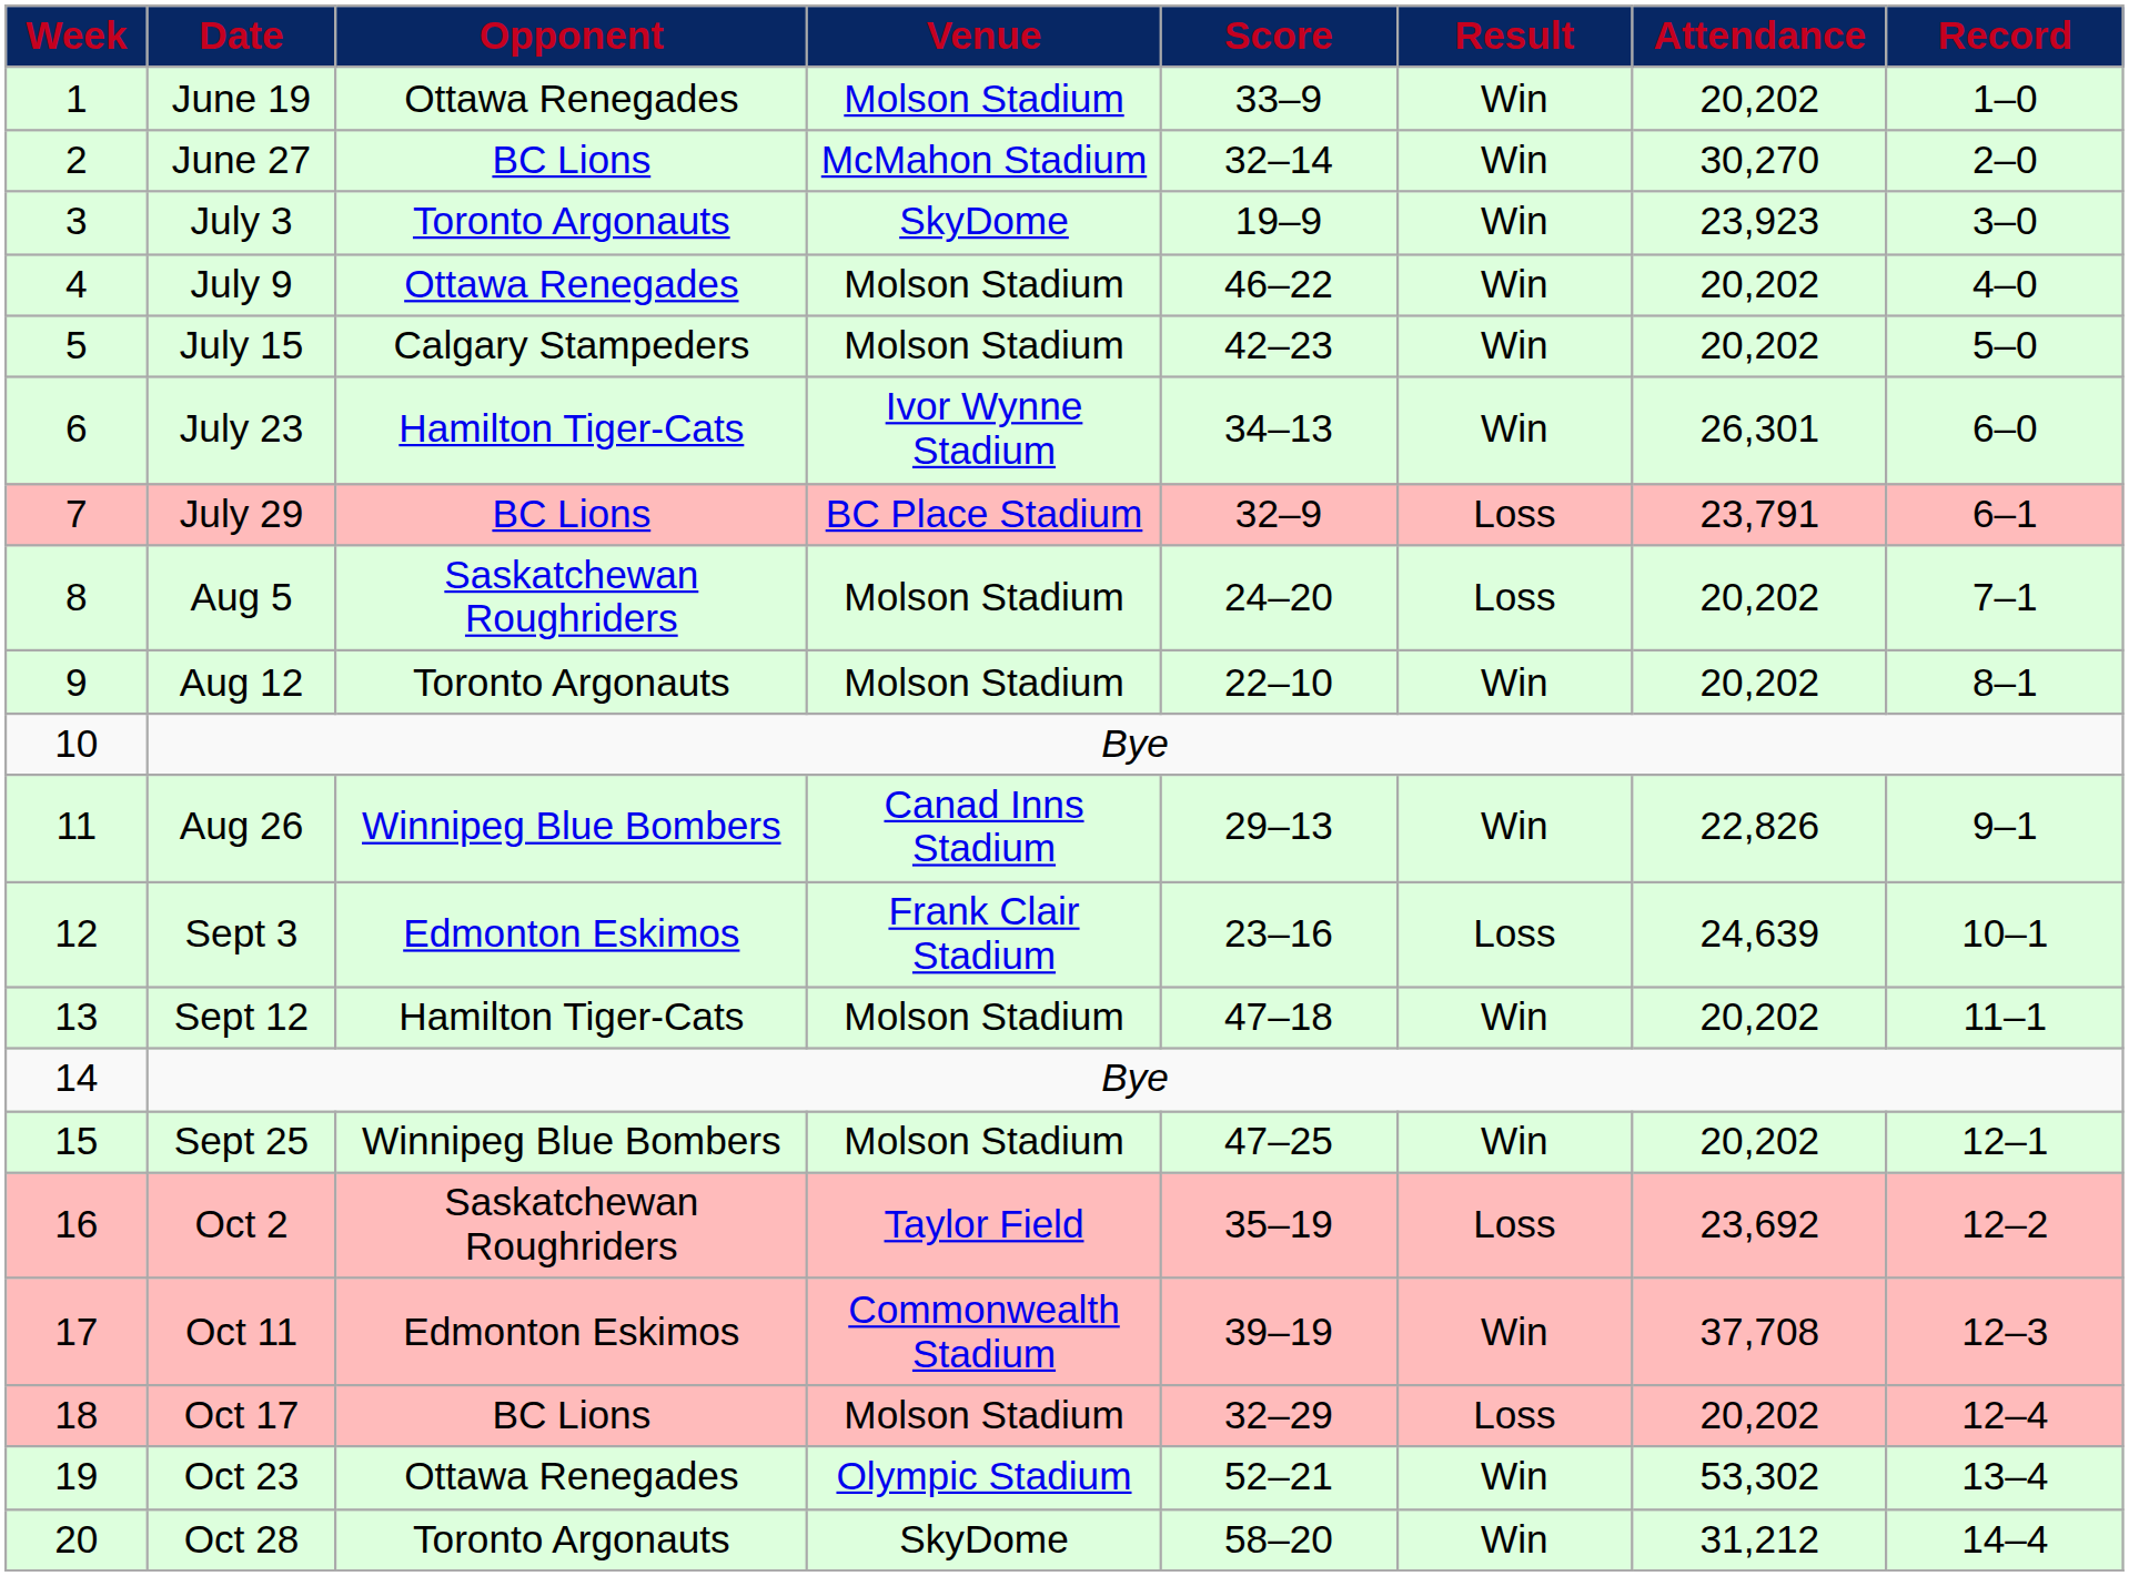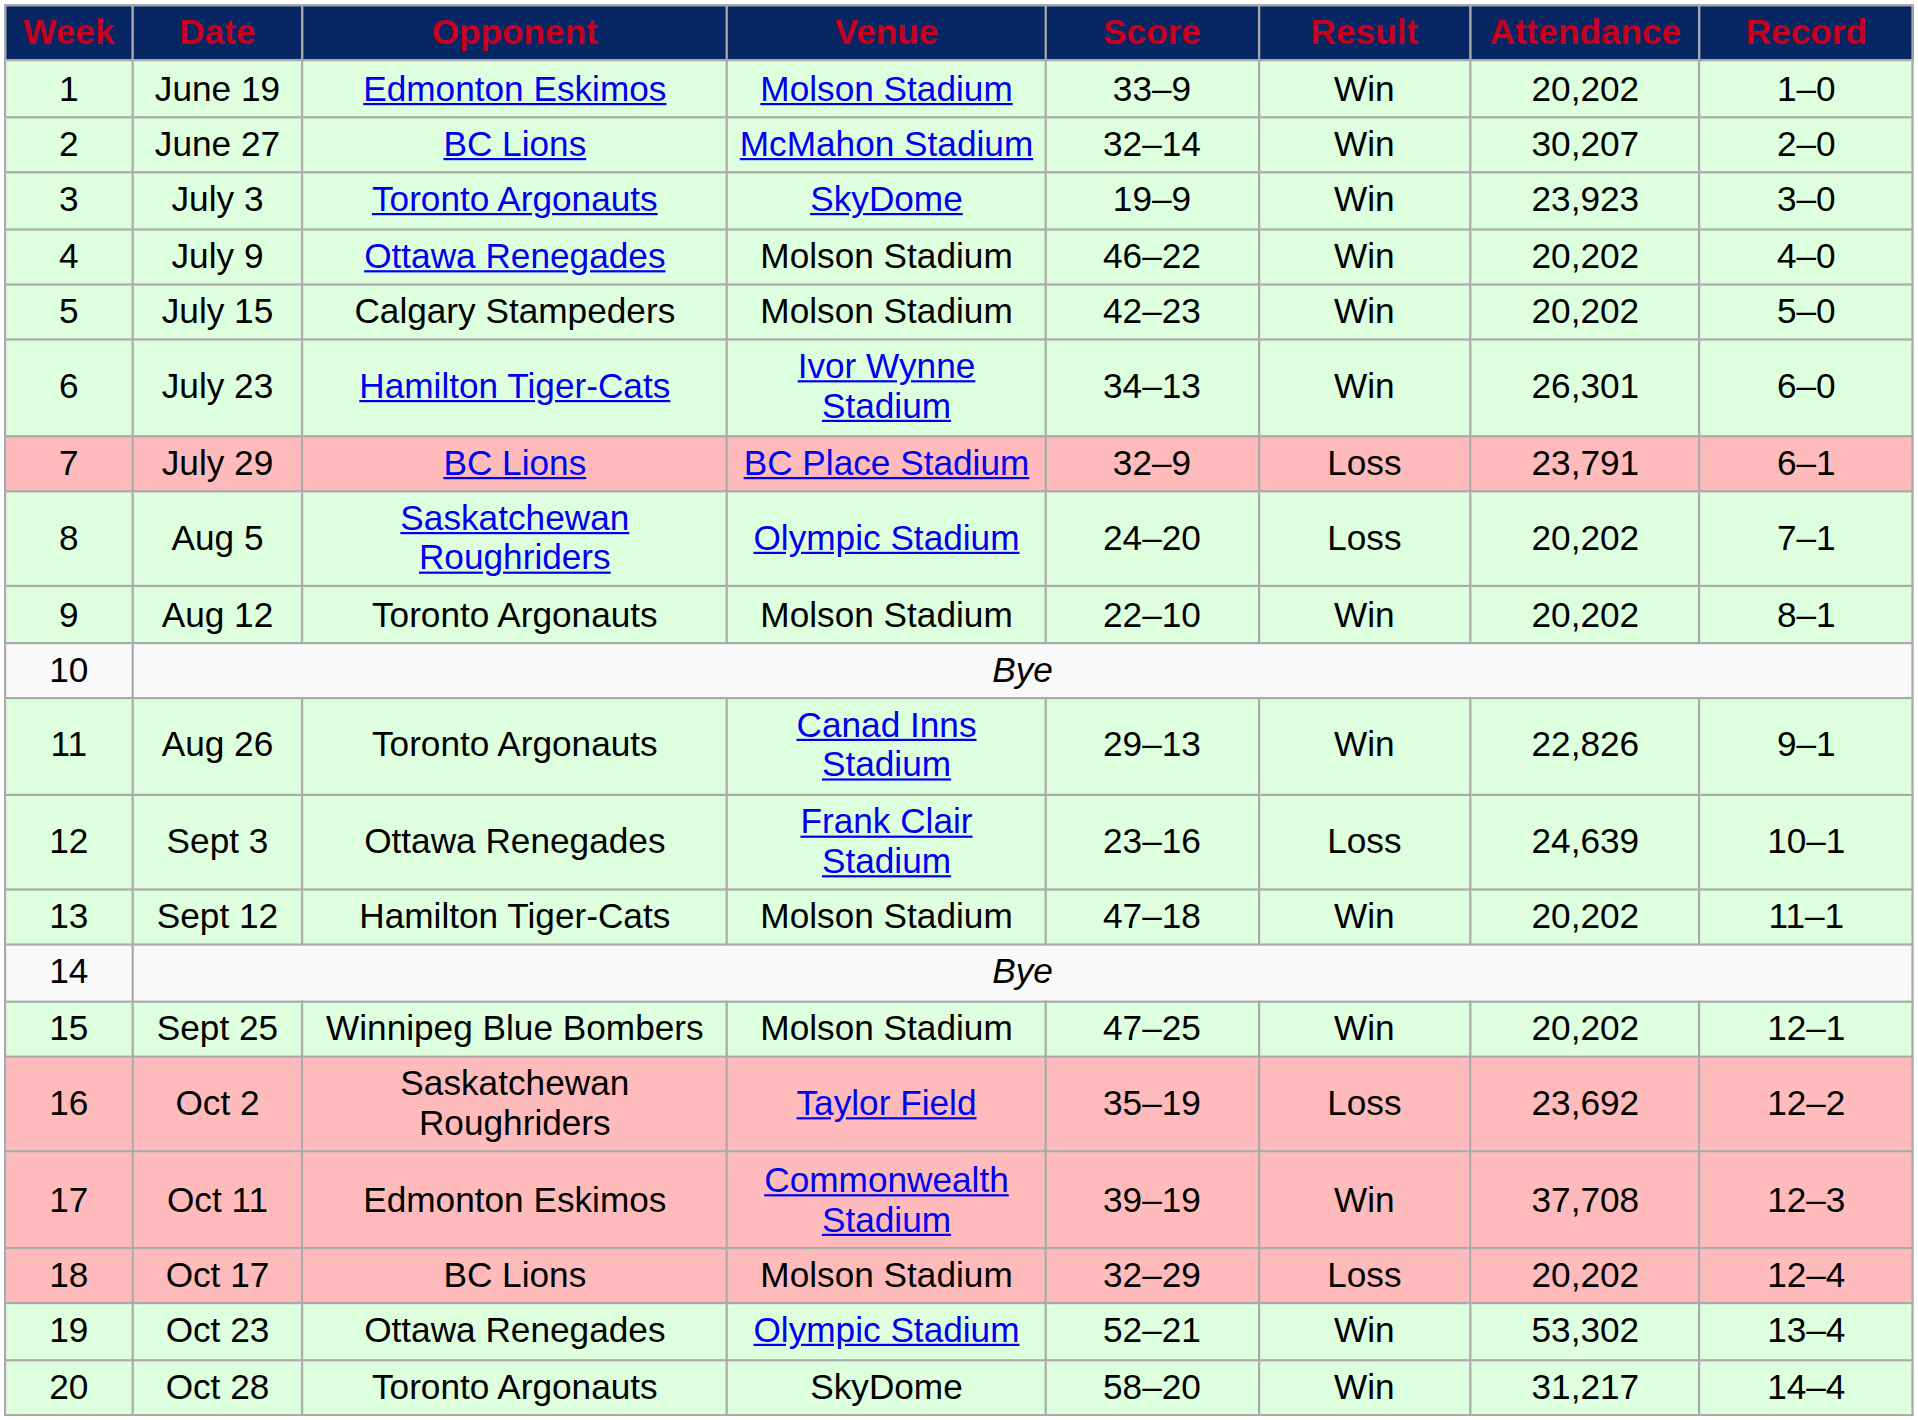June 19 | Opponent: Ottawa Renegades -> Edmonton Eskimos
June 27 | Attendance: 30,270 -> 30,207
Aug 5 | Venue: Molson Stadium -> Olympic Stadium
Aug 26 | Opponent: Winnipeg Blue Bombers -> Toronto Argonauts
Sept 3 | Opponent: Edmonton Eskimos -> Ottawa Renegades
Oct 28 | Attendance: 31,212 -> 31,217
